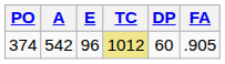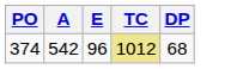- column: FA | .905
374 | DP: 60 -> 68
